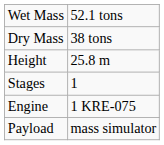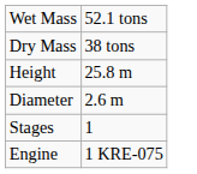+ row: Diameter | 2.6 m
- row: Payload | mass simulator
